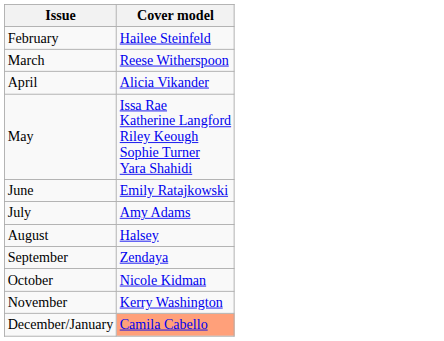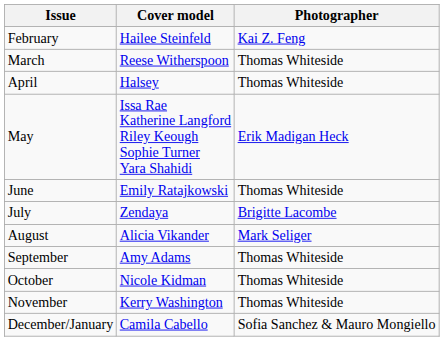+ column: Photographer | Kai Z. Feng | Thomas Whiteside | Thomas Whiteside | Erik Madigan Heck | Thomas Whiteside | Brigitte Lacombe | Mark Seliger | Thomas Whiteside | Thomas Whiteside | Thomas Whiteside | Sofia Sanchez & Mauro Mongiello
April | Cover model: Alicia Vikander -> Halsey
July | Cover model: Amy Adams -> Zendaya
August | Cover model: Halsey -> Alicia Vikander
September | Cover model: Zendaya -> Amy Adams
December/January | Cover model: lightsalmon background -> no background
